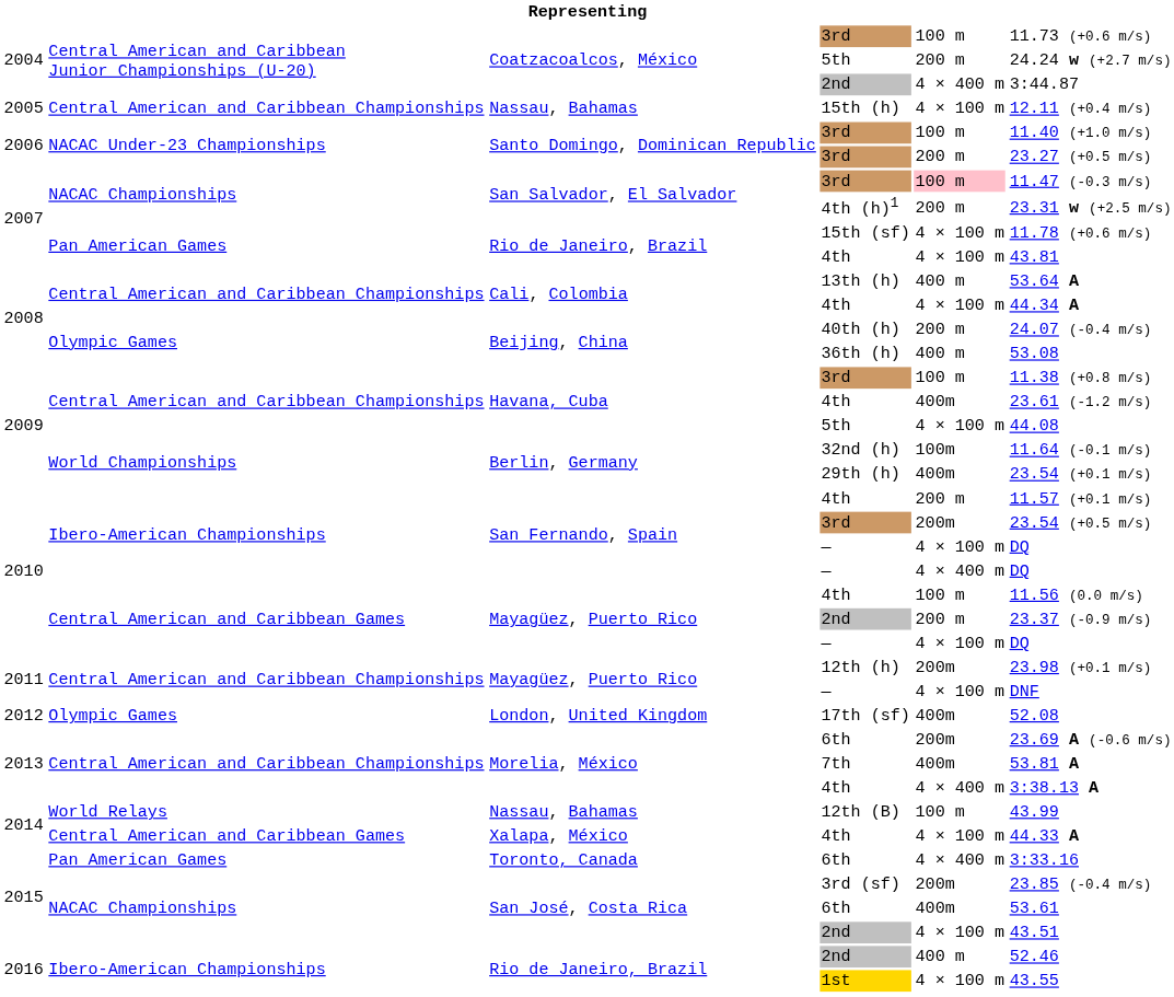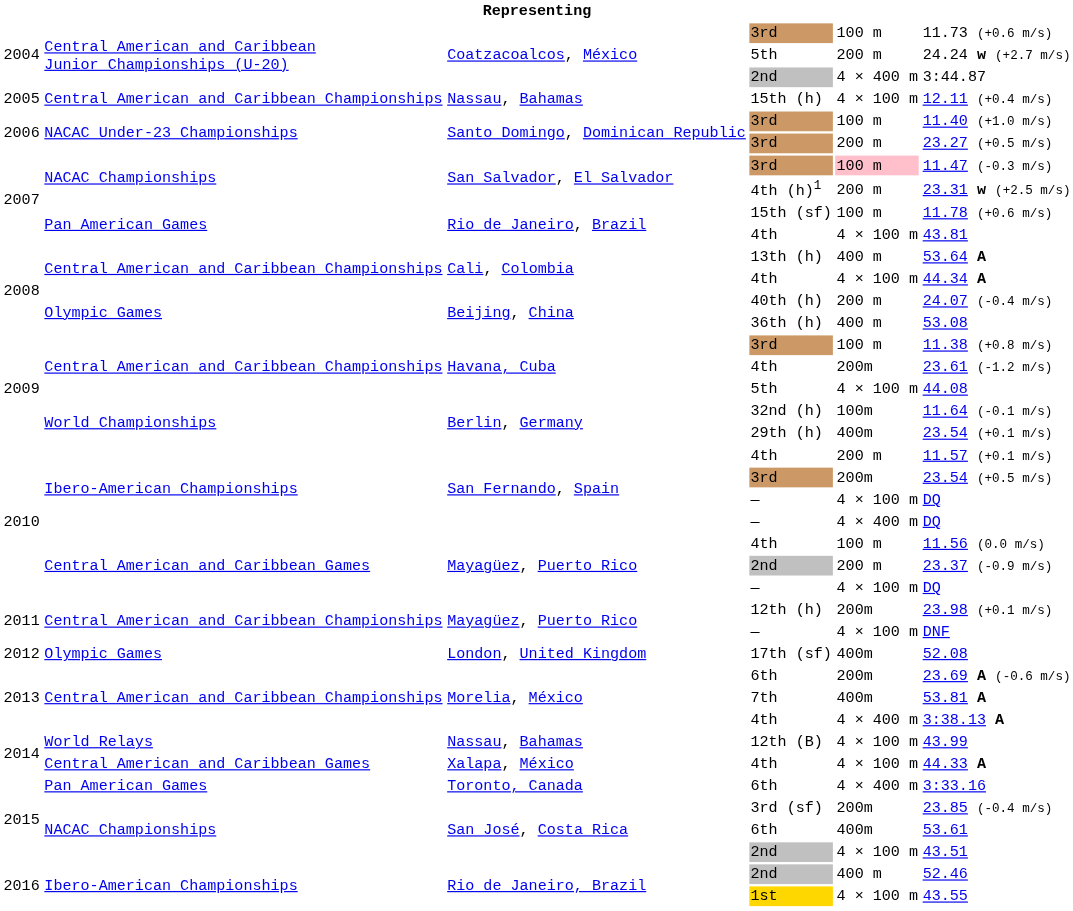15th (sf) | column 5: 4 × 100 m -> 100 m
Havana, Cuba / 4th | column 5: 400m -> 200m
12th (B) | column 5: 100 m -> 4 × 100 m
